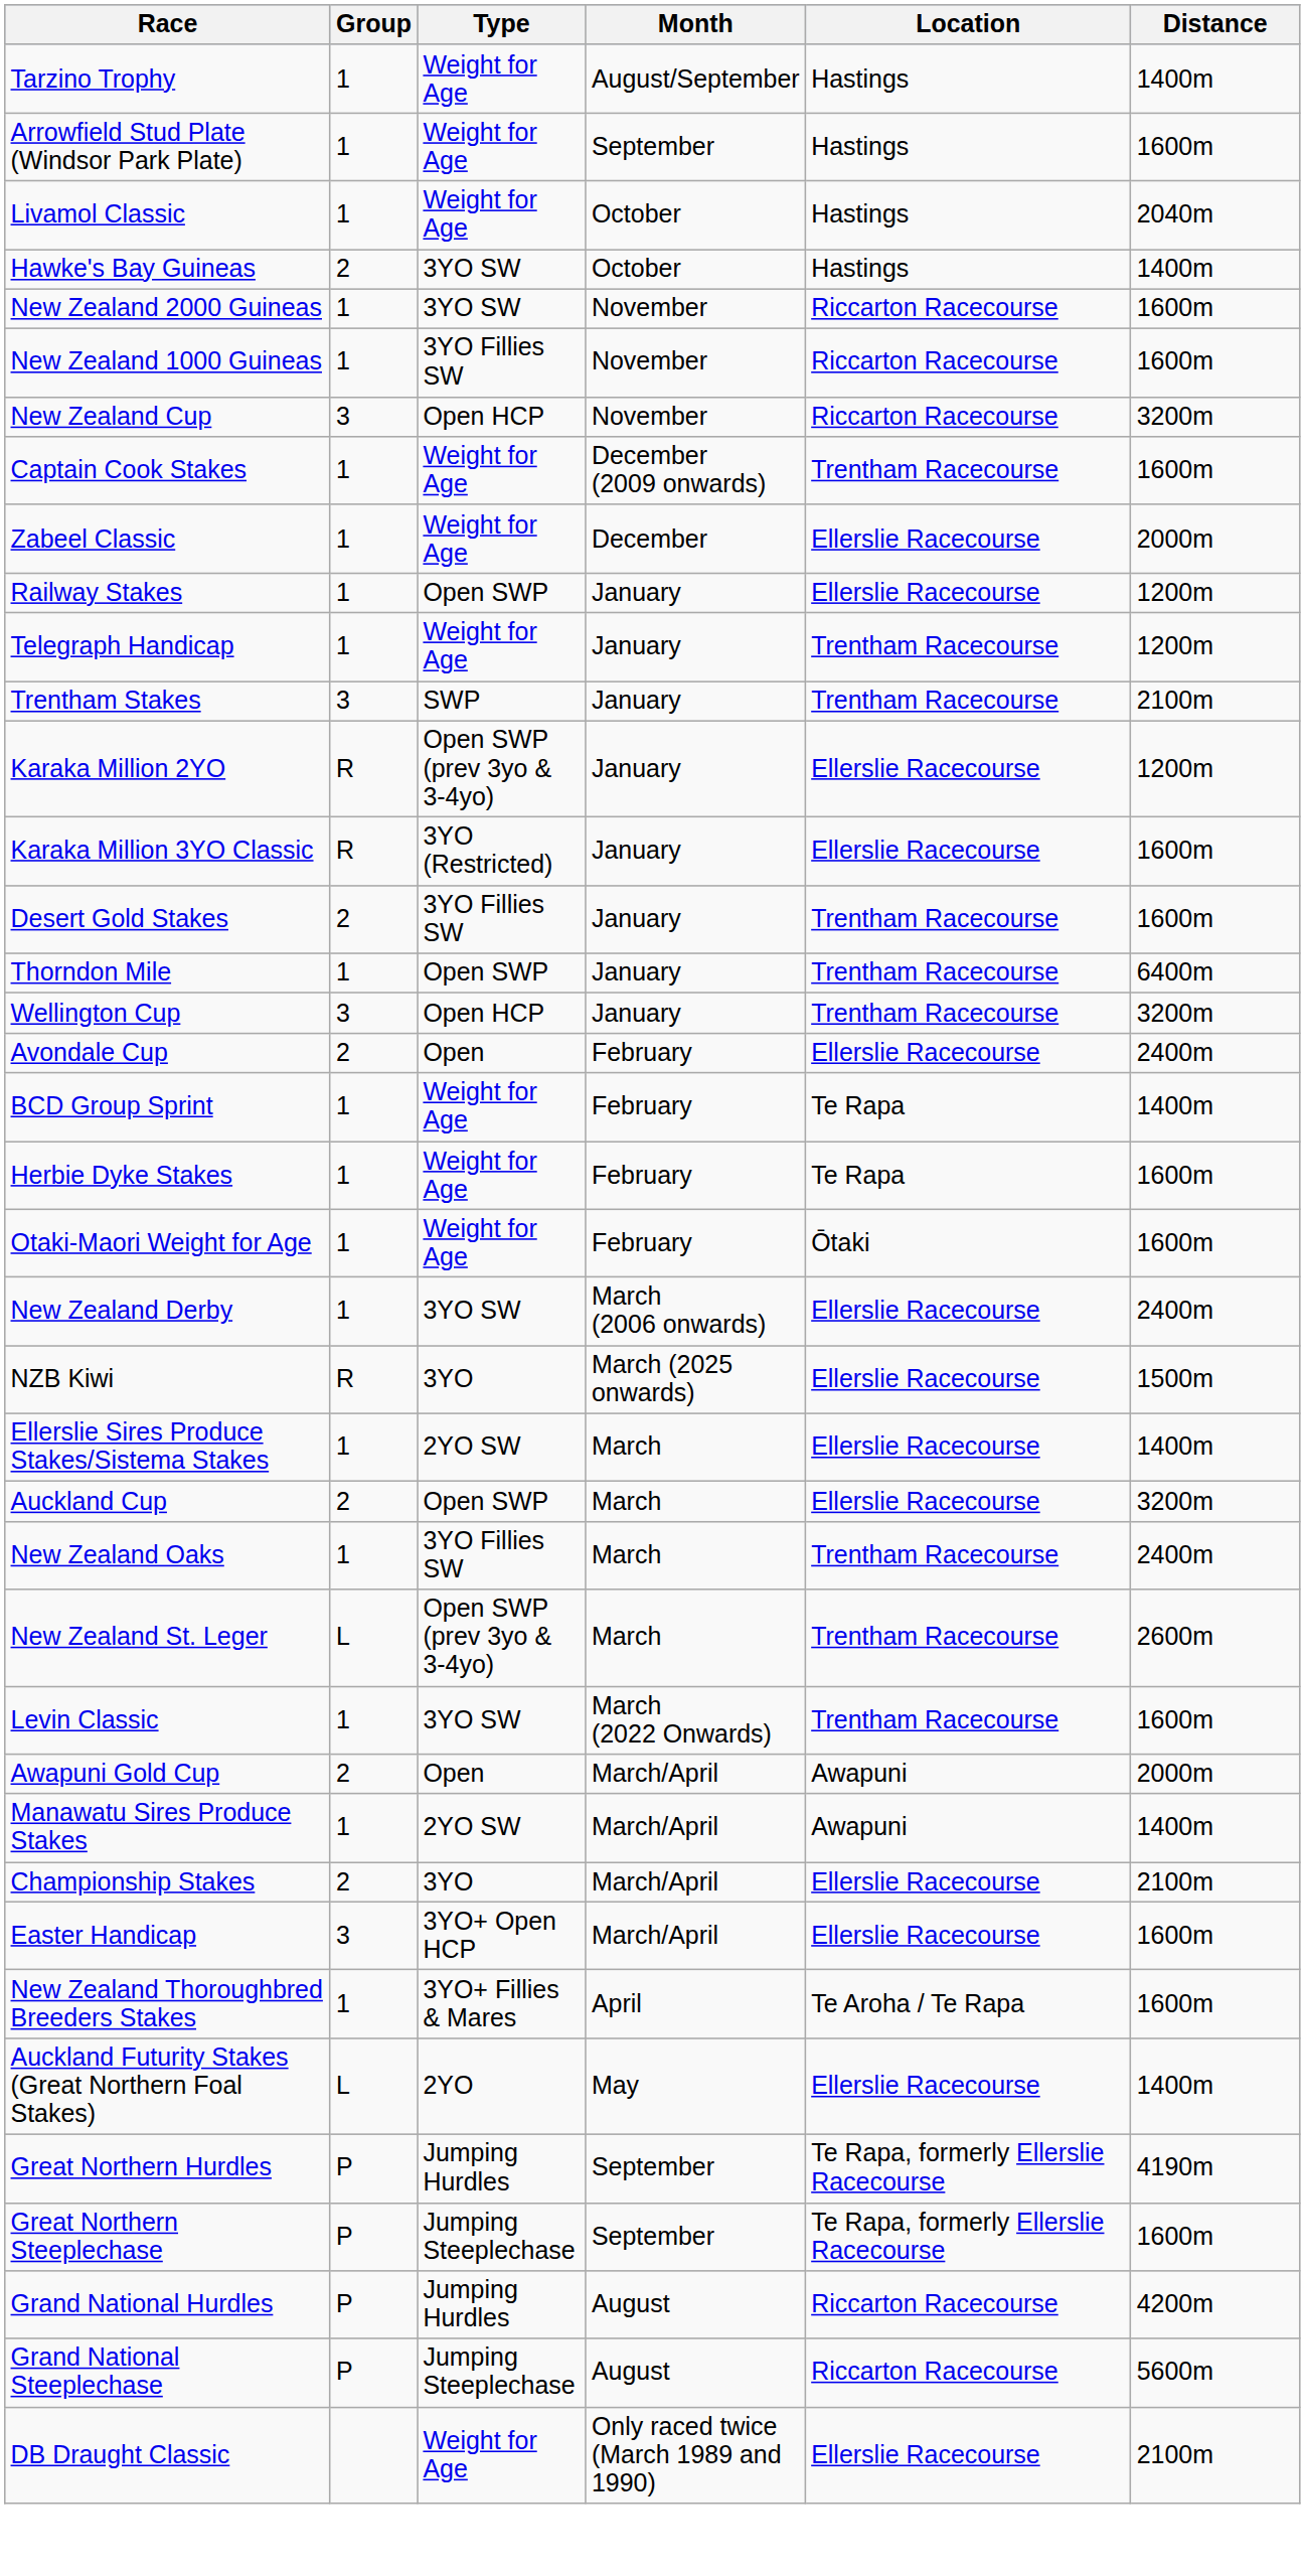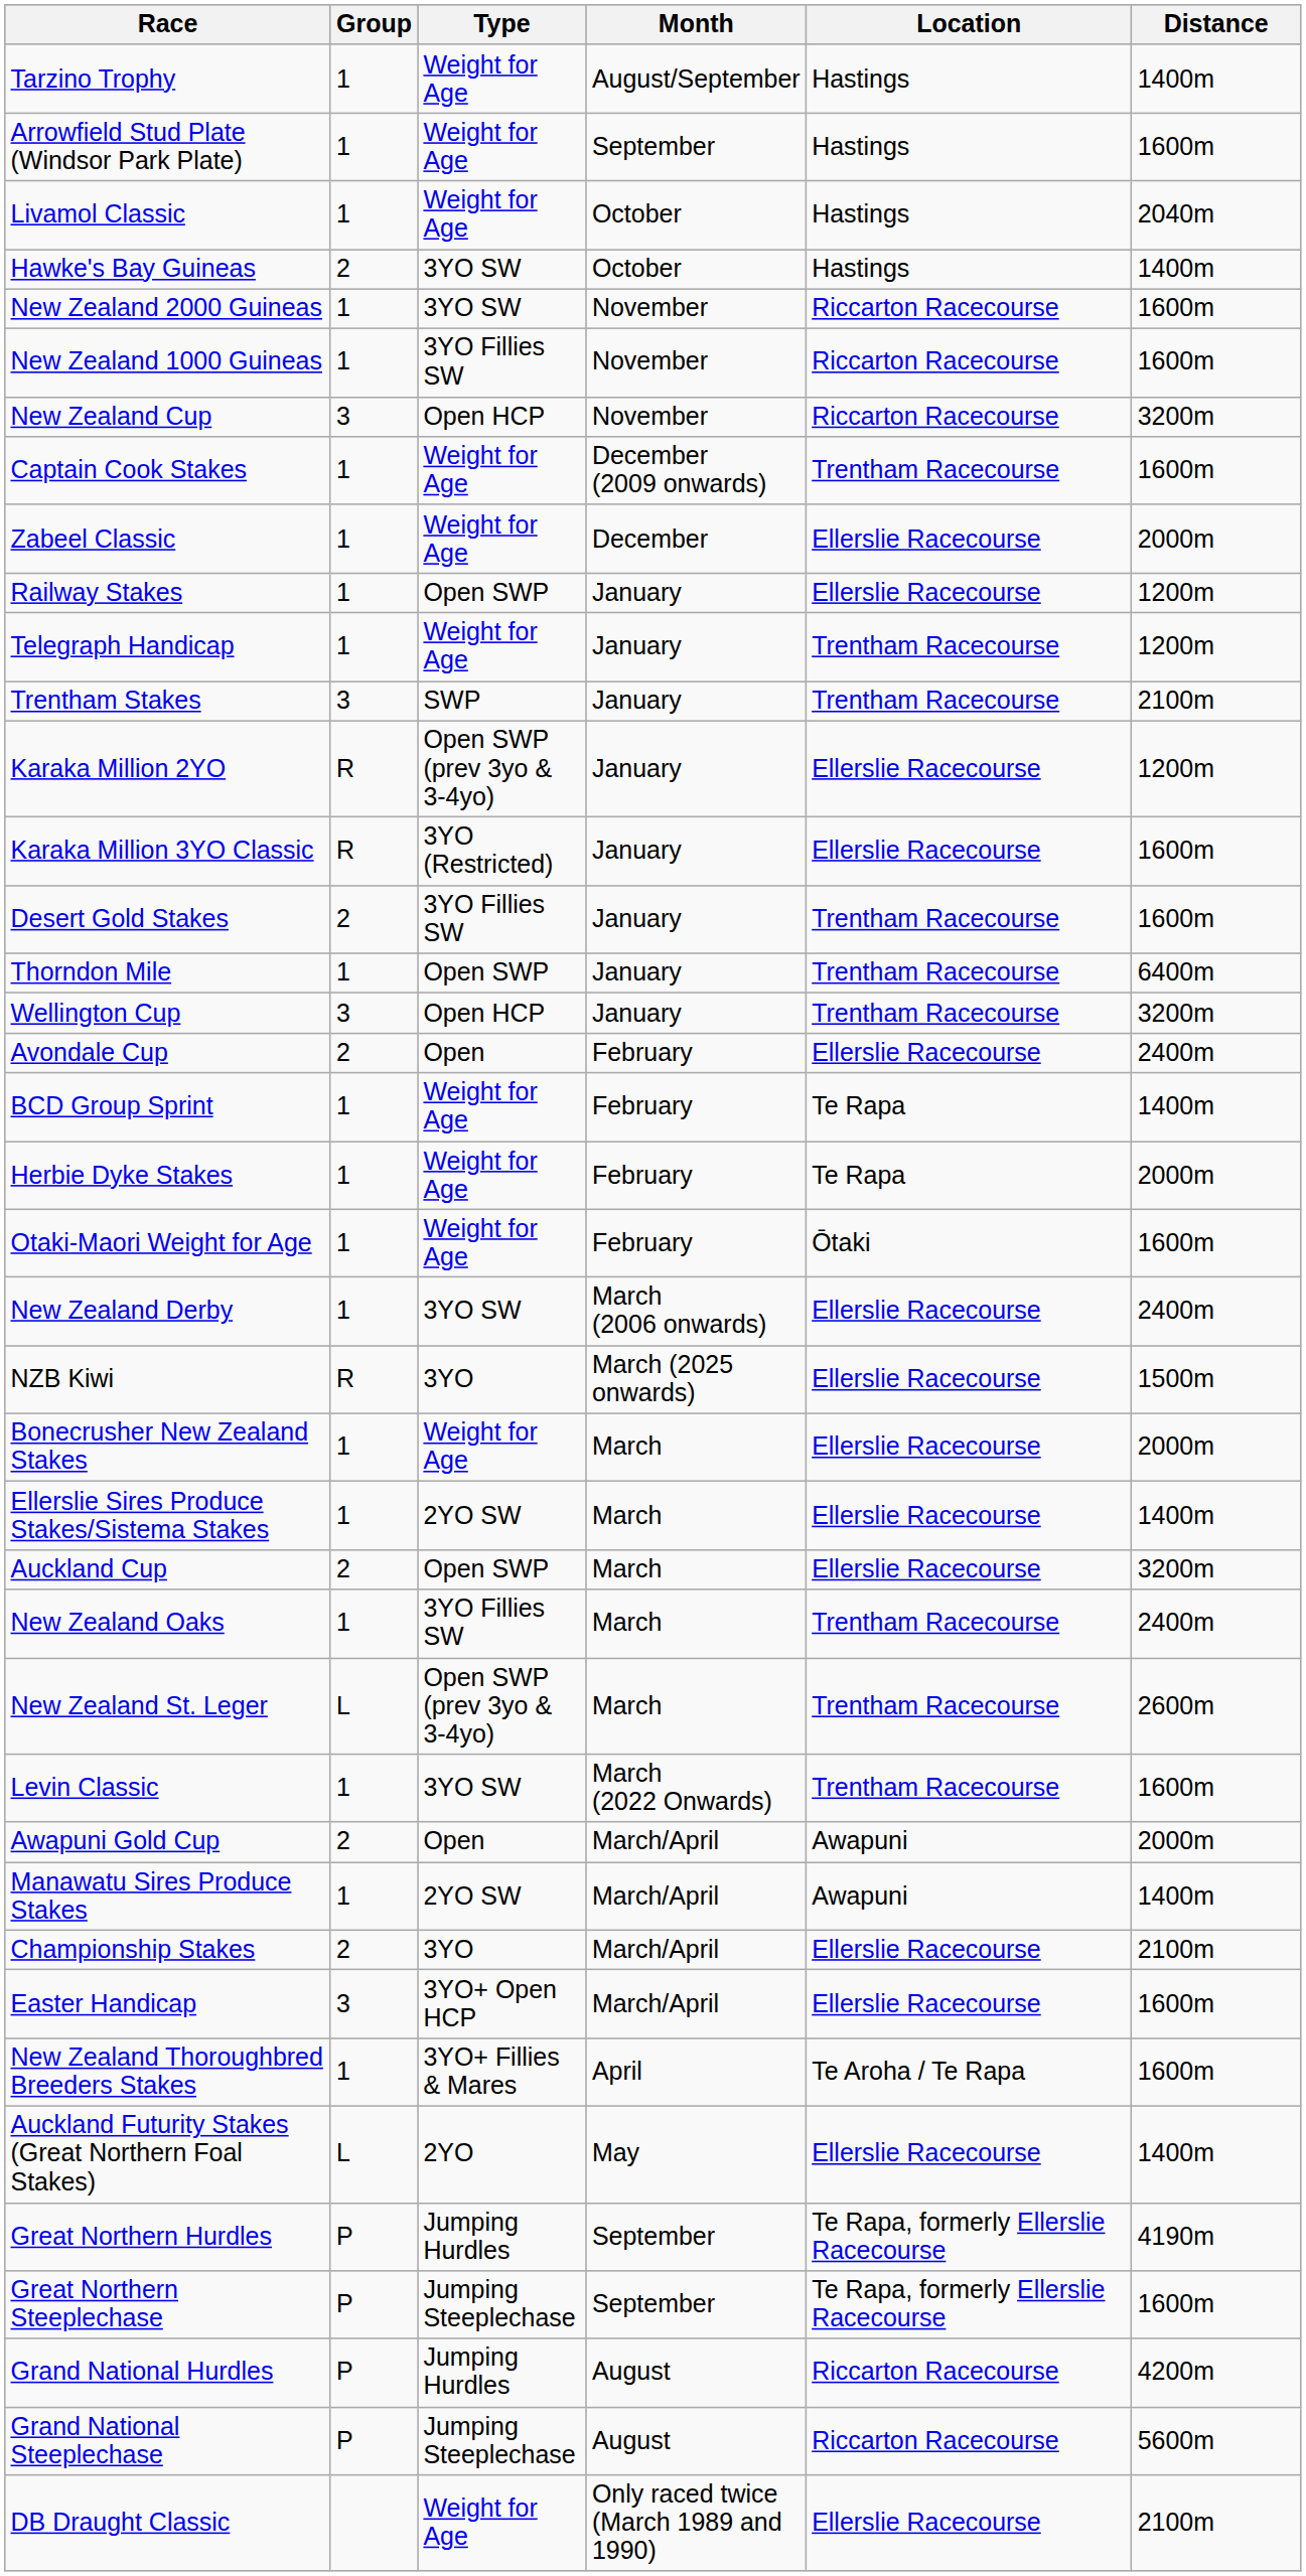Herbie Dyke Stakes | Distance: 1600m -> 2000m
+ row: Bonecrusher New Zealand Stakes | 1 | Weight for Age | March | Ellerslie Racecourse | 2000m
